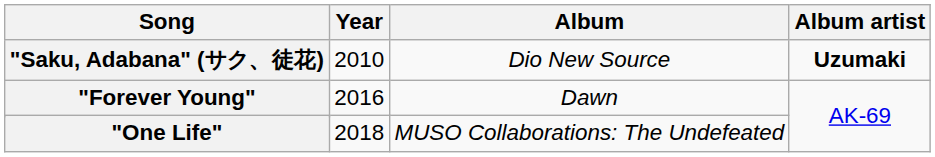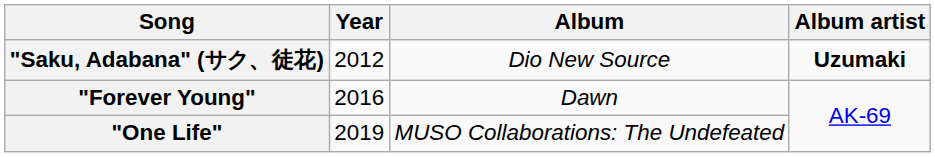"Saku, Adabana" (サク、徒花) | Year: 2010 -> 2012
"One Life" | Year: 2018 -> 2019
